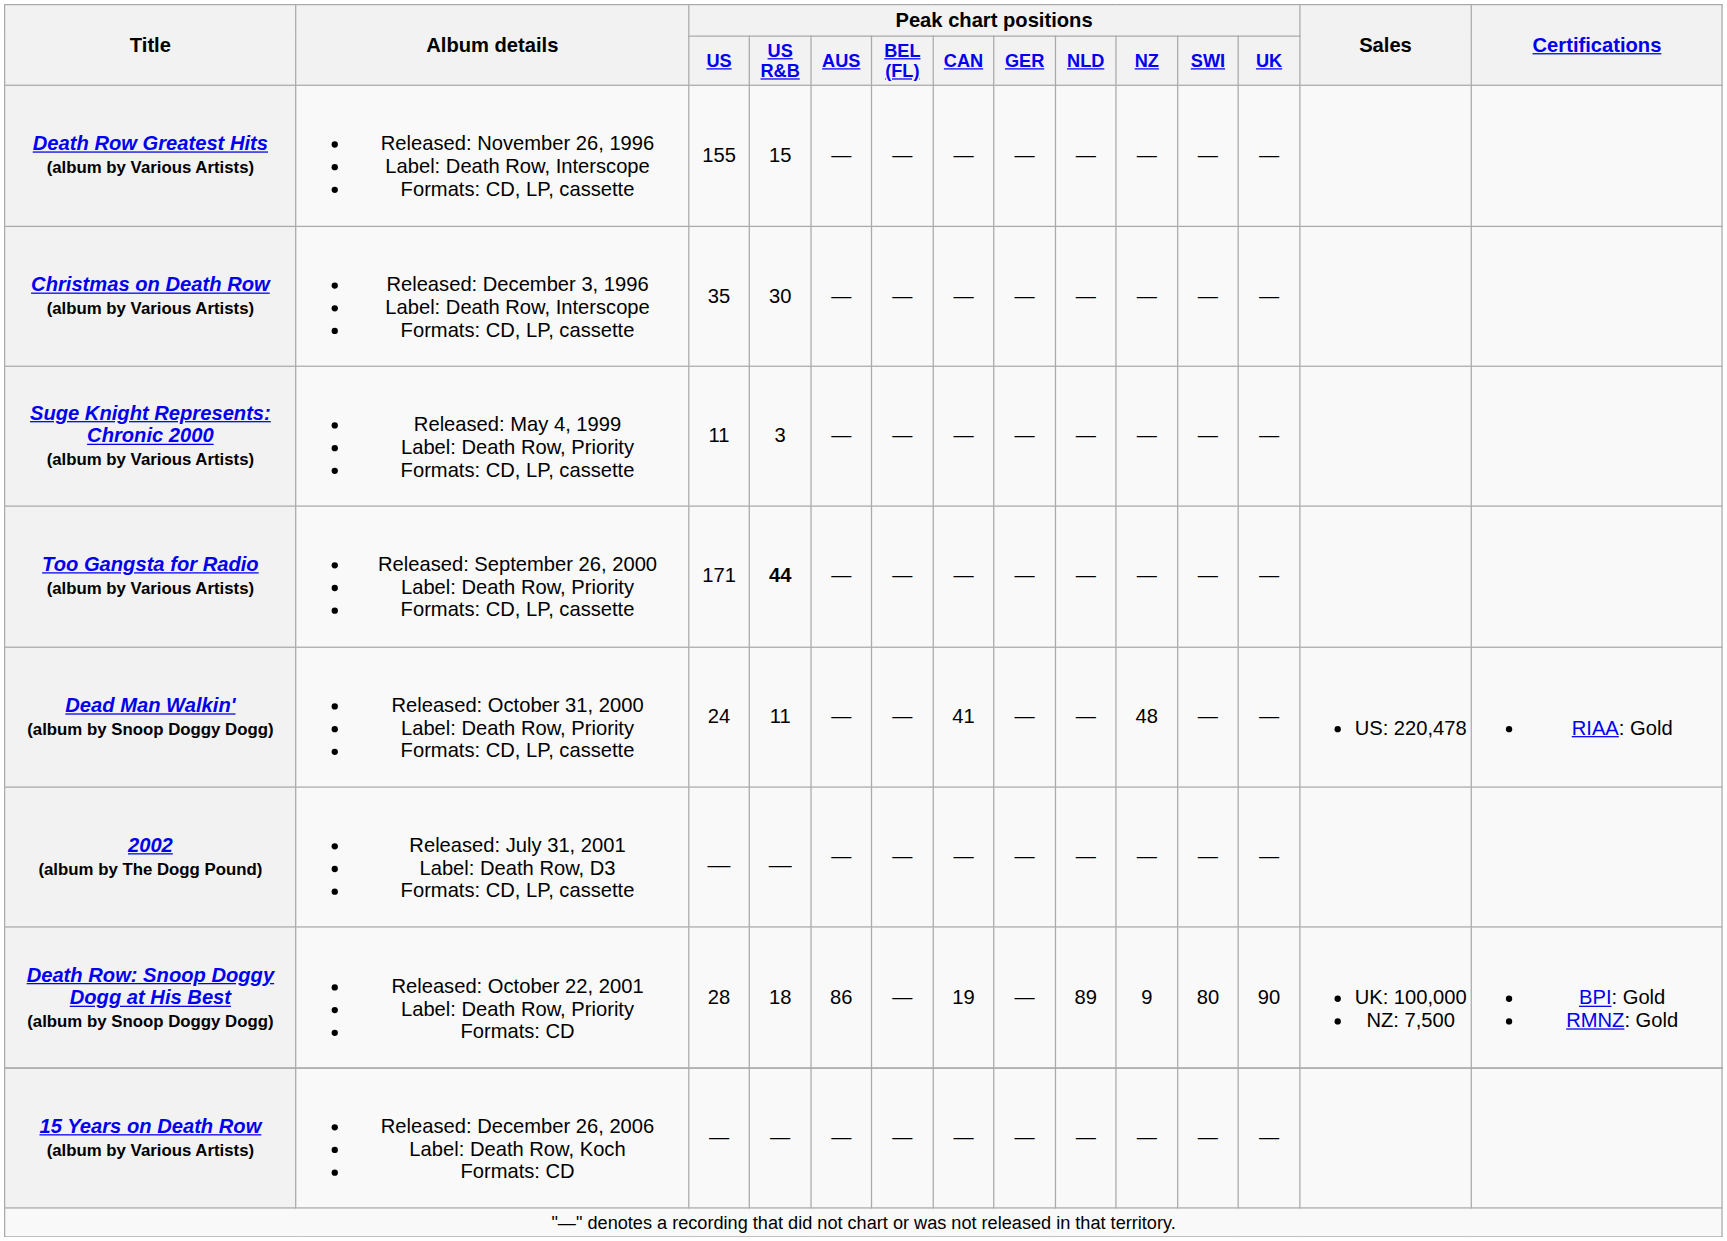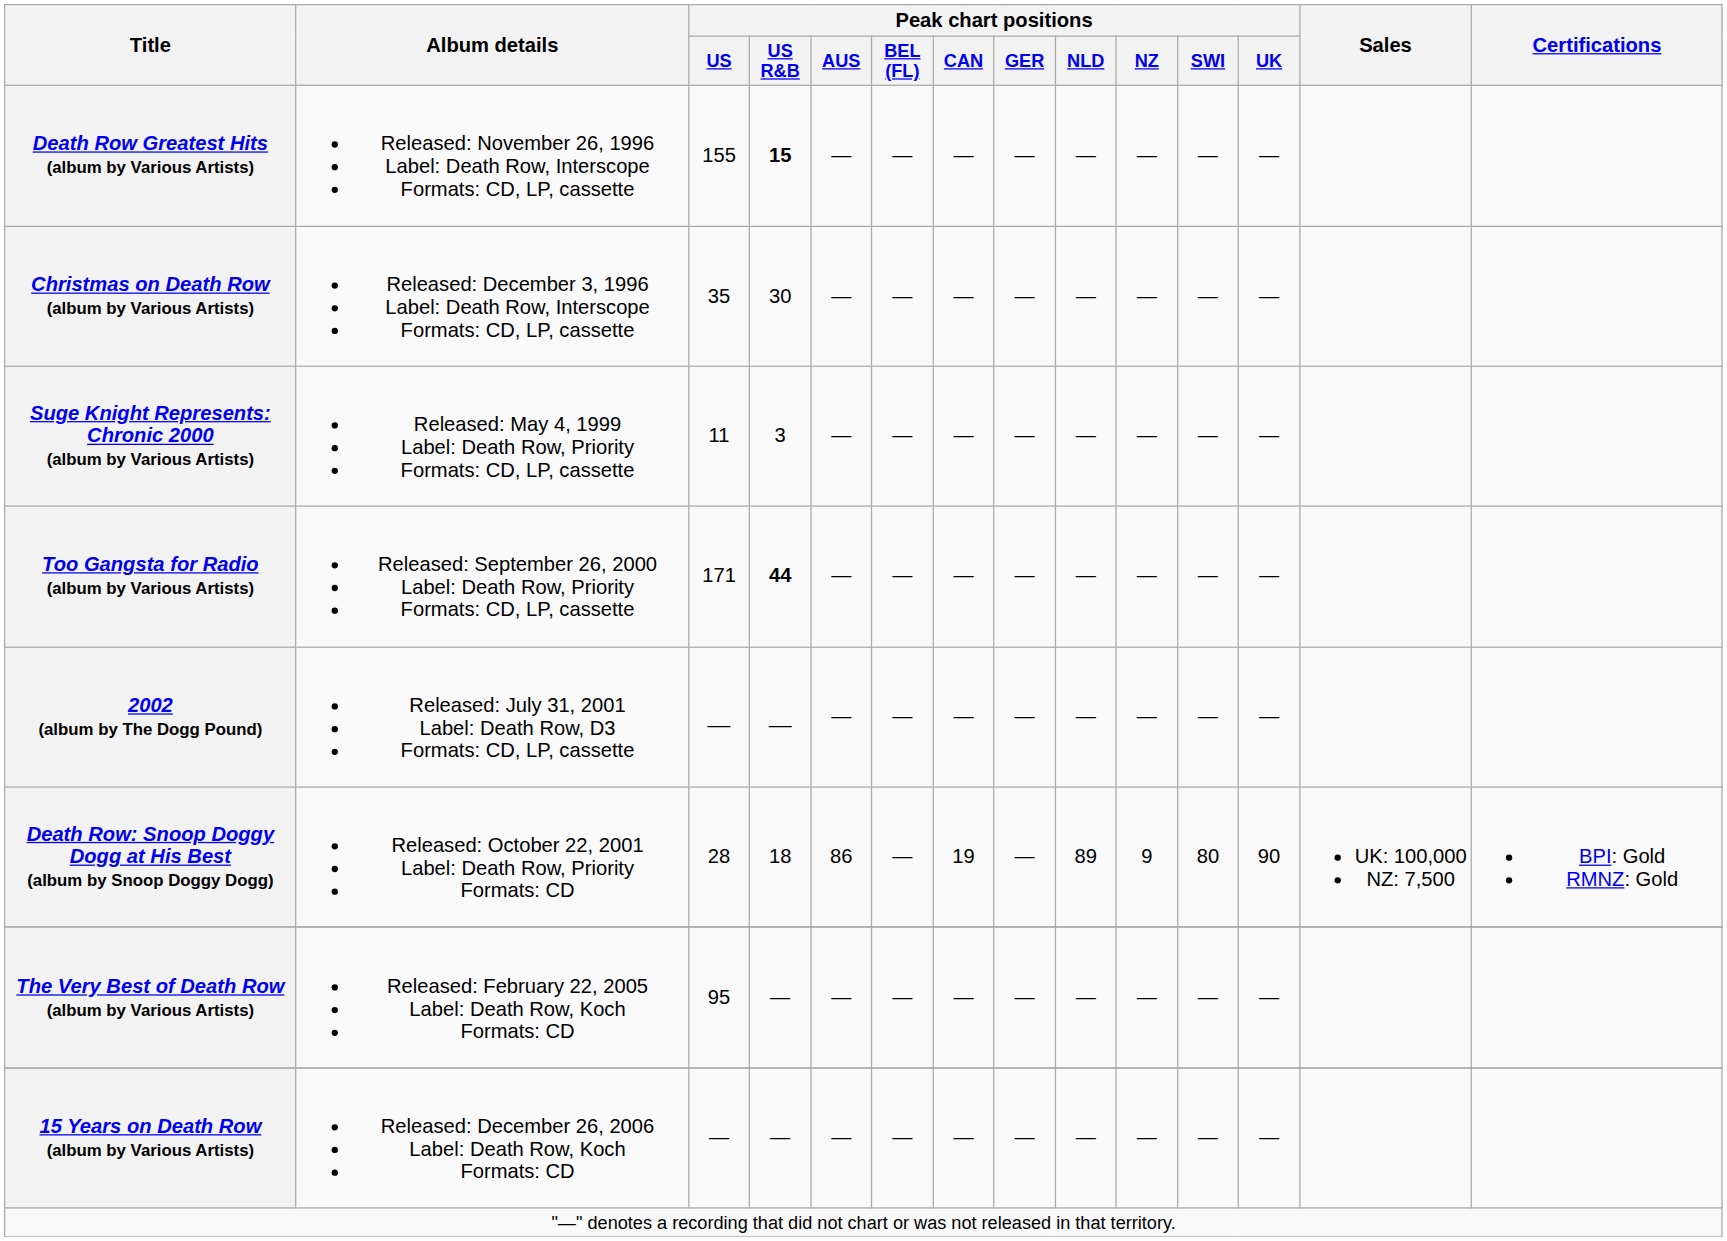Death Row Greatest Hits (album by Various Artists) | Peak chart positions / US R&B: normal -> bold
- row: Dead Man Walkin' (album by Snoop Doggy Dogg) | Released: October 31, 2000 Label: Death Row, Priority Formats: CD, LP, cassette | 24 | 11 | — | — | 41 | — | — | 48 | — | — | US: 220,478 | RIAA: Gold
+ row: The Very Best of Death Row (album by Various Artists) | Released: February 22, 2005 Label: Death Row, Koch Formats: CD | 95 | — | — | — | — | — | — | — | — | —
